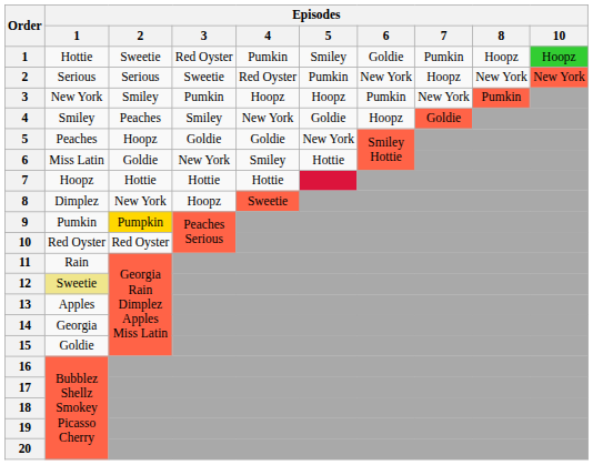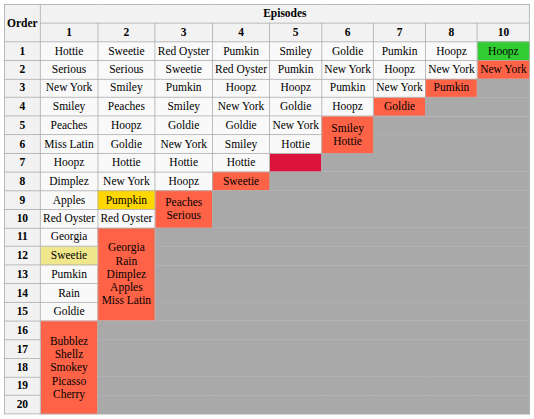9 | Episodes / 1: Pumkin -> Apples
11 | Episodes / 1: Rain -> Georgia
13 | Episodes / 1: Apples -> Pumkin
14 | Episodes / 1: Georgia -> Rain
